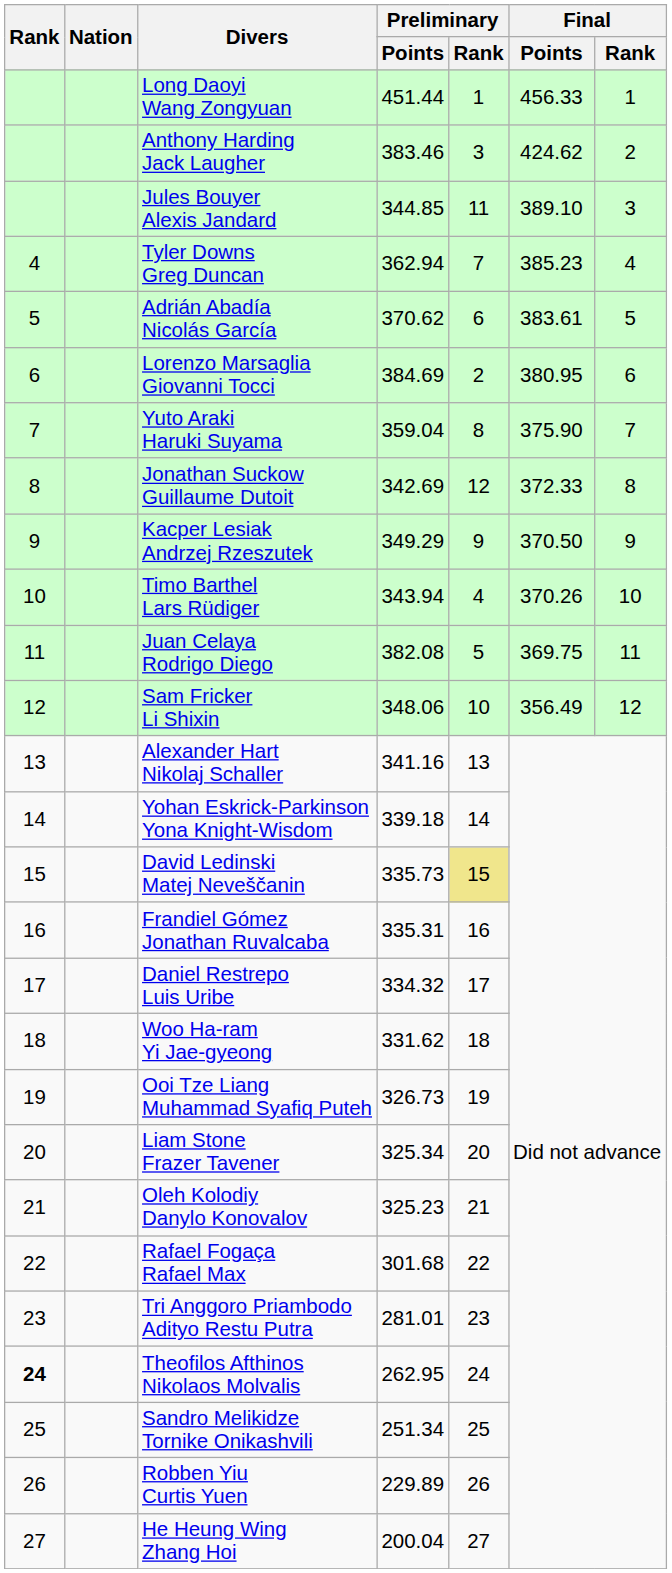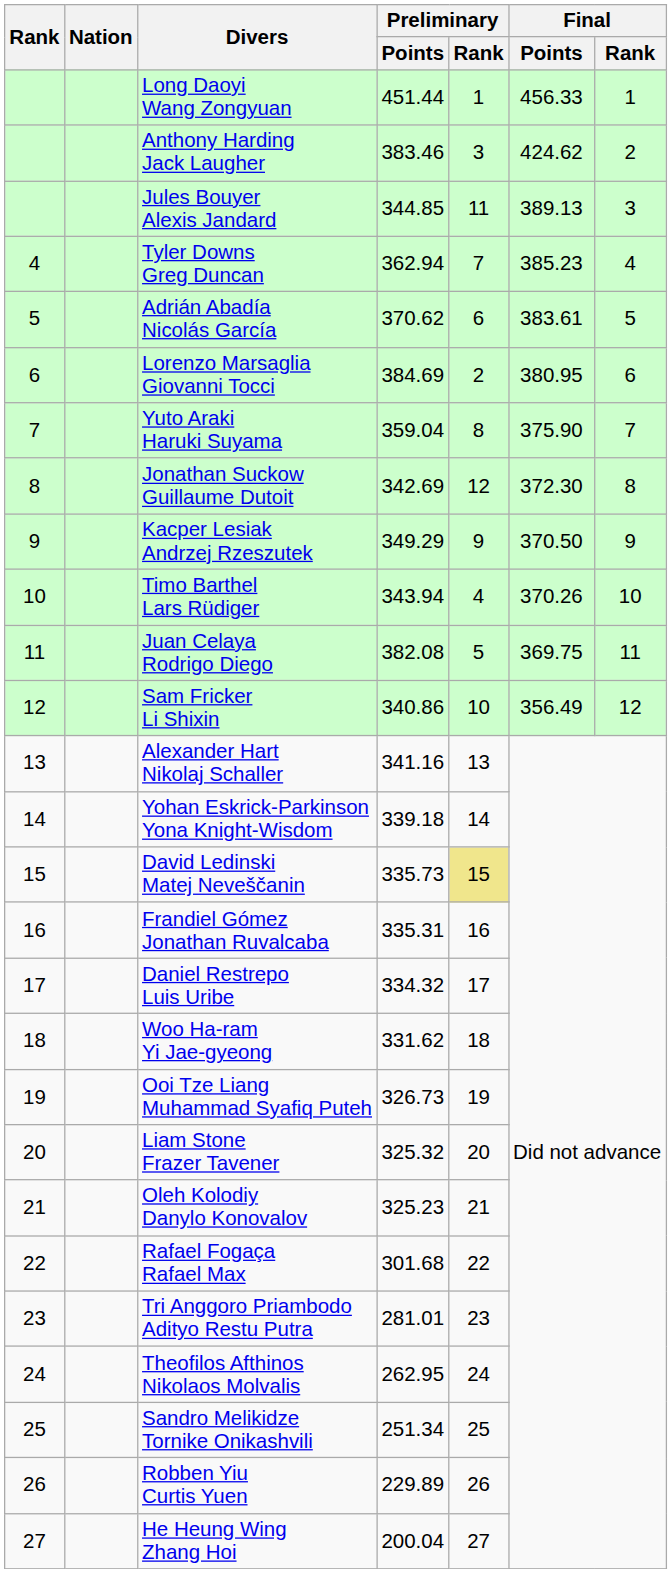Jules Bouyer Alexis Jandard | Final / Points: 389.10 -> 389.13
Jonathan Suckow Guillaume Dutoit | Final / Points: 372.33 -> 372.30
Sam Fricker Li Shixin | Preliminary / Points: 348.06 -> 340.86
Liam Stone Frazer Tavener | Preliminary / Points: 325.34 -> 325.32
Theofilos Afthinos Nikolaos Molvalis | Rank: bold -> normal
